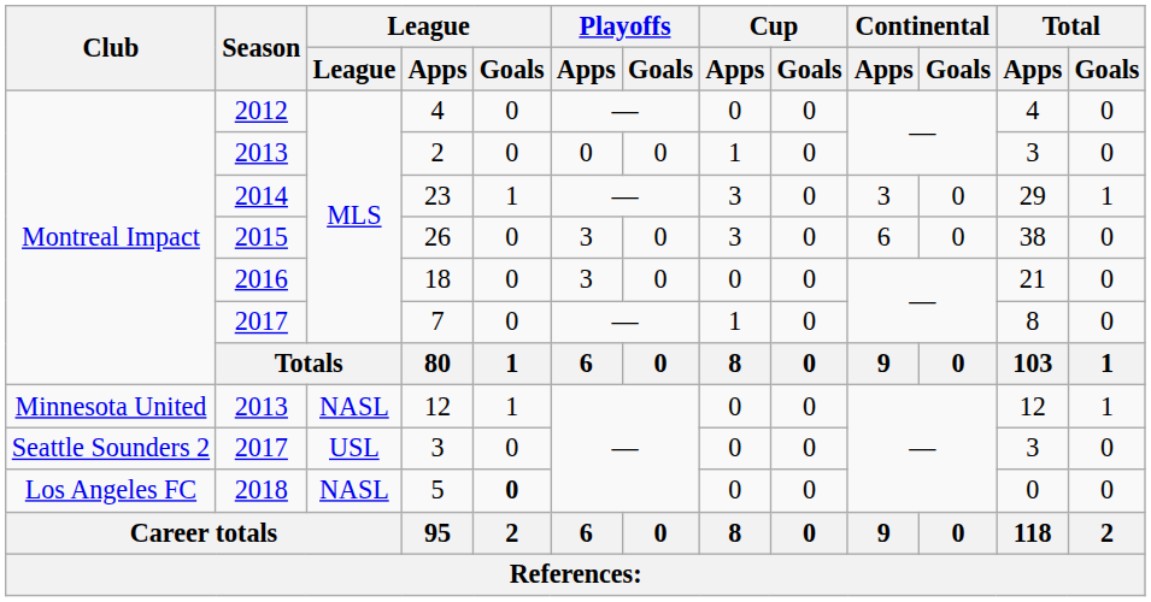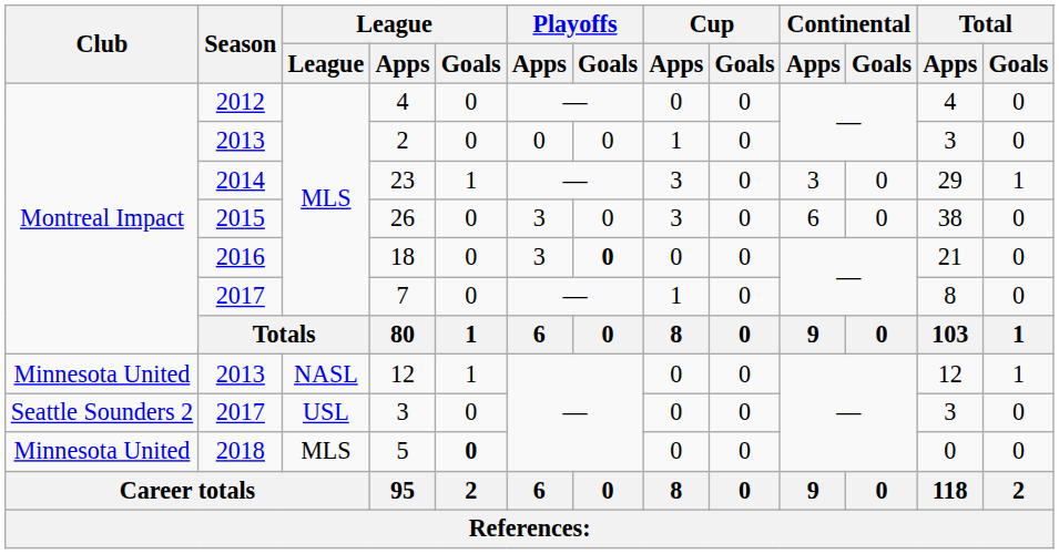18 | Playoffs / Goals: normal -> bold
5 | Club: Los Angeles FC -> Minnesota United
5 | League: NASL -> MLS
